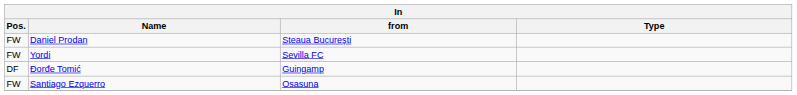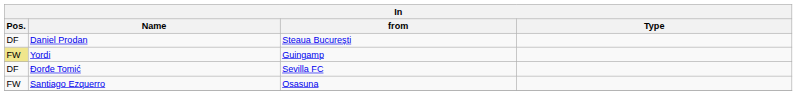Daniel Prodan | Pos.: FW -> DF
Yordi | Pos.: no background -> khaki background
Yordi | from: Sevilla FC -> Guingamp
Đorđe Tomić | from: Guingamp -> Sevilla FC
